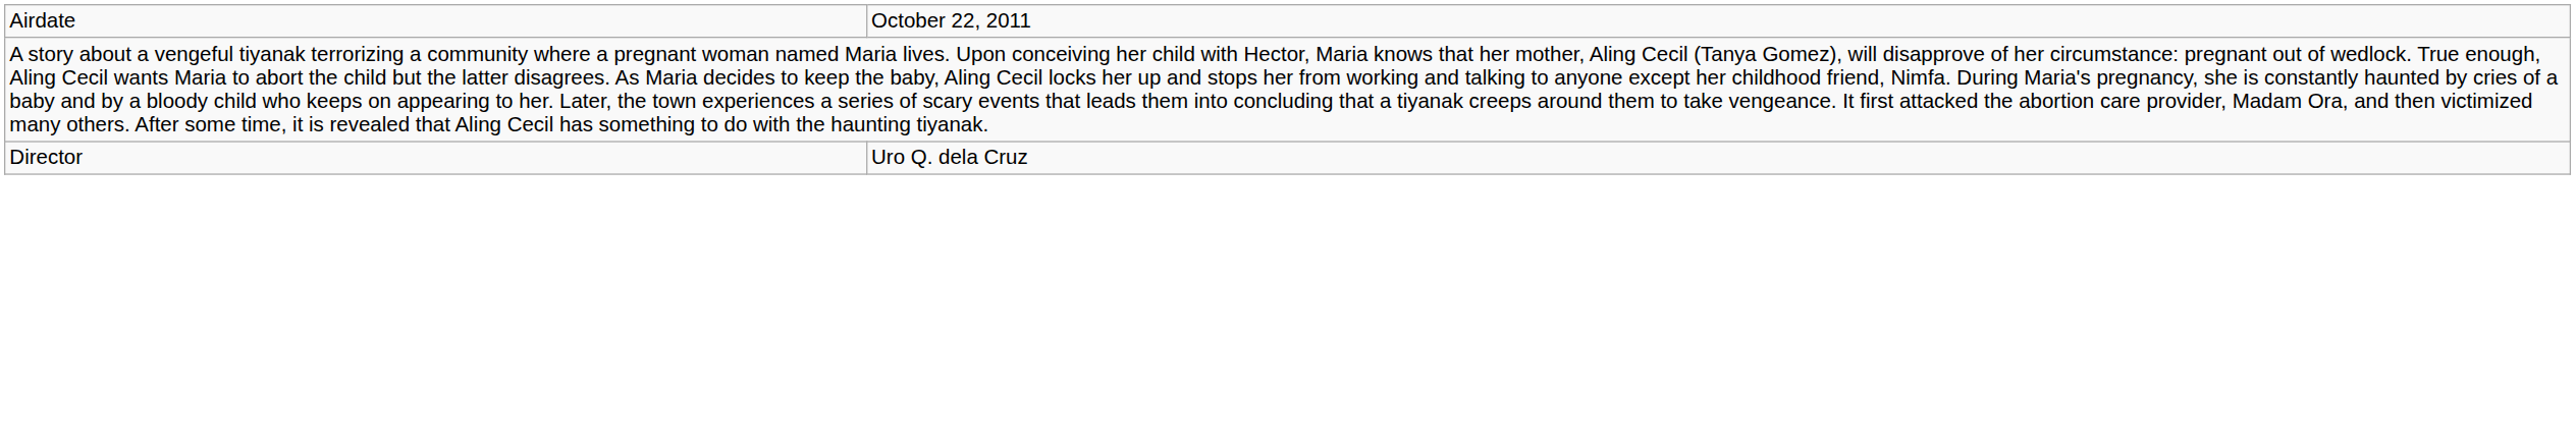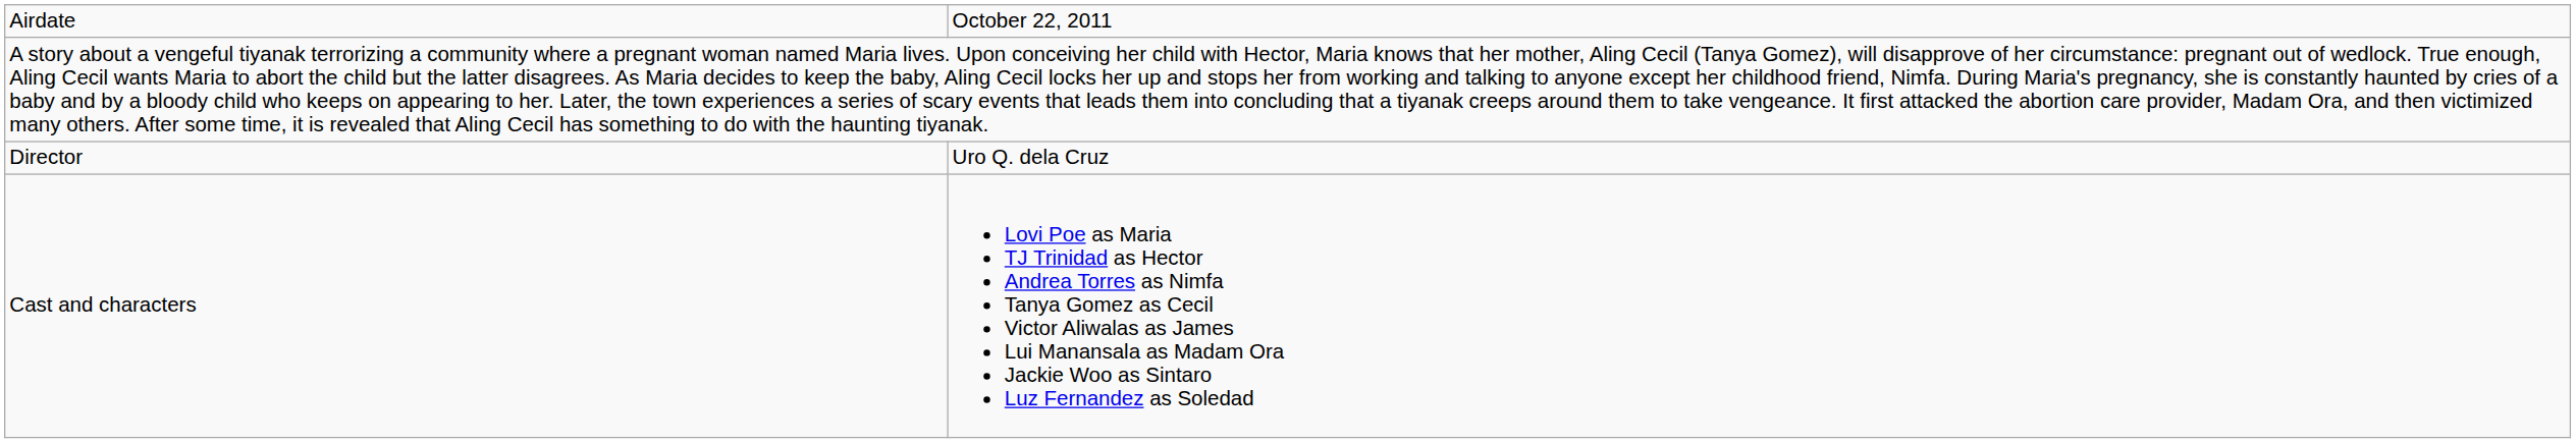+ row: Cast and characters | Lovi Poe as Maria TJ Trinidad as Hector Andrea Torres as Nimfa Tanya Gomez as Cecil Victor Aliwalas as James Lui Manansala as Madam Ora Jackie Woo as Sintaro Luz Fernandez as Soledad
